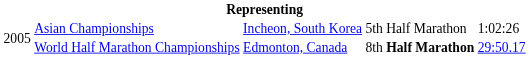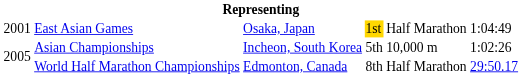+ row: 2001 | East Asian Games | Osaka, Japan | 1st | Half Marathon | 1:04:49
Asian Championships | column 5: Half Marathon -> 10,000 m
World Half Marathon Championships | column 5: bold -> normal
